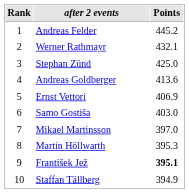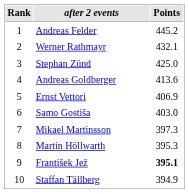Mikael Martinsson | Points: 397.0 -> 397.3
